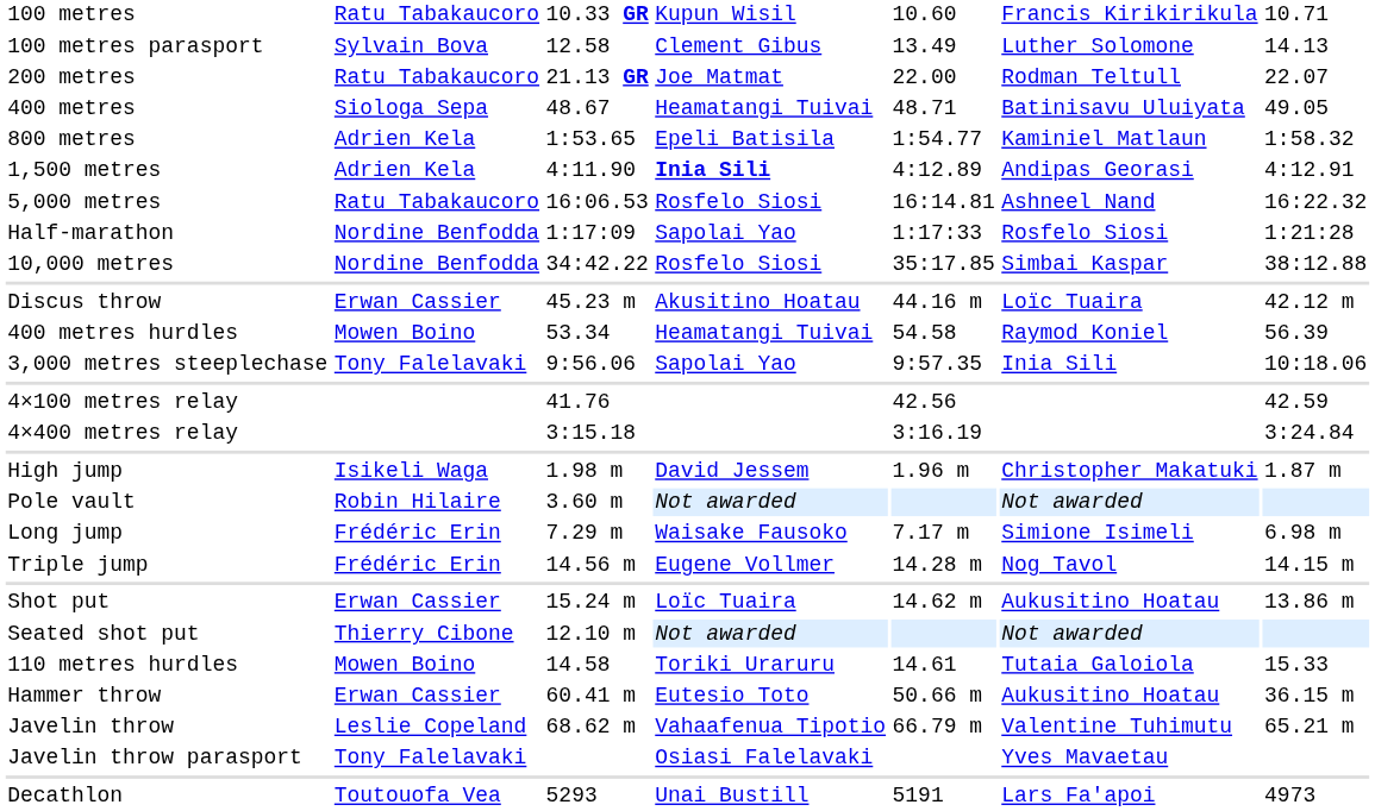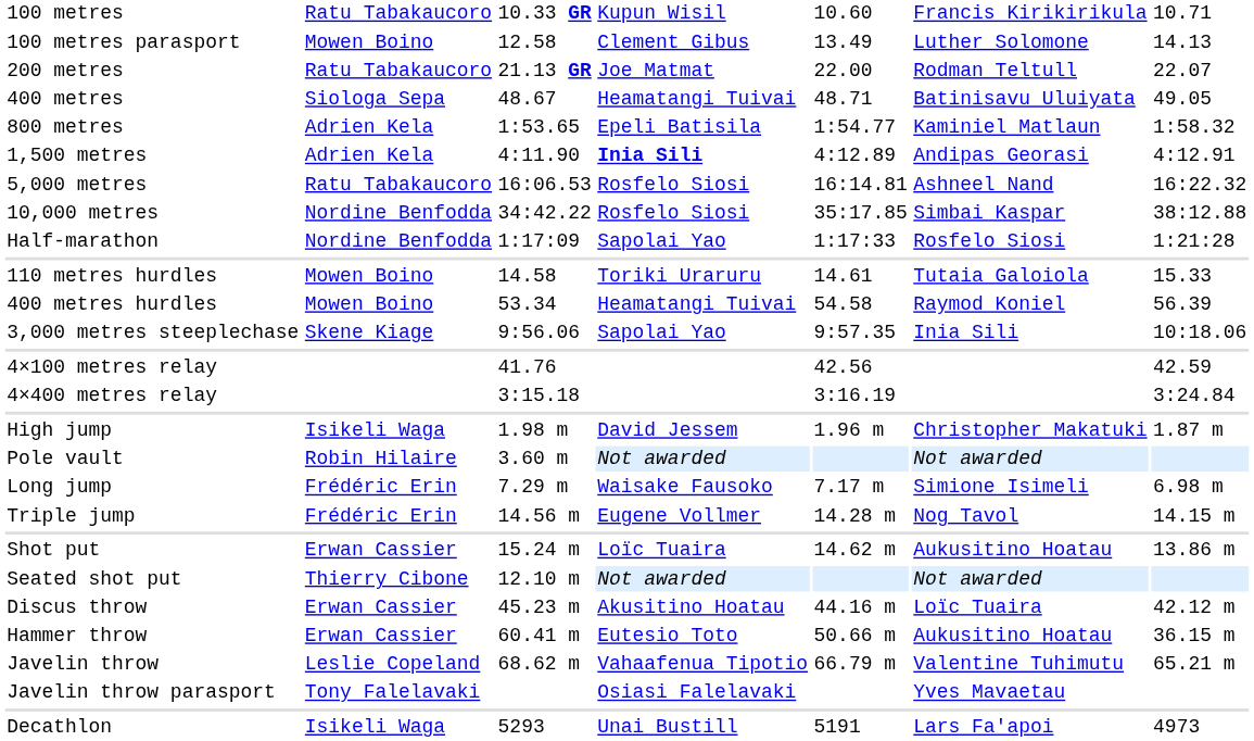100 metres parasport | column 2: Sylvain Bova -> Mowen Boino
rows swapped: 10,000 metres <-> Half-marathon
rows swapped: 110 metres hurdles <-> Discus throw
3,000 metres steeplechase | column 2: Tony Falelavaki -> Skene Kiage
Decathlon | column 2: Toutouofa Vea -> Isikeli Waga
